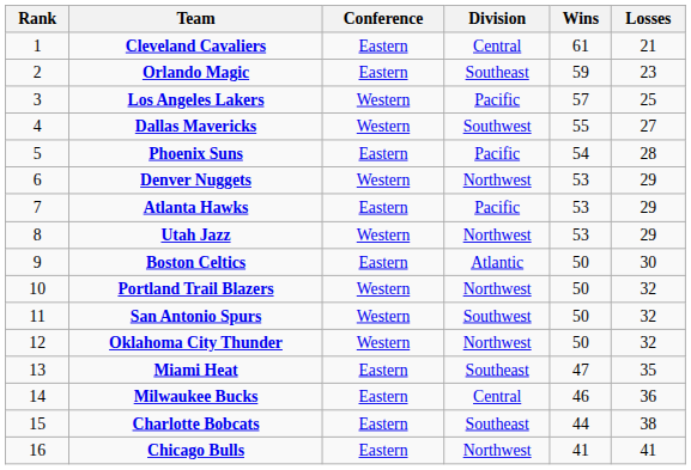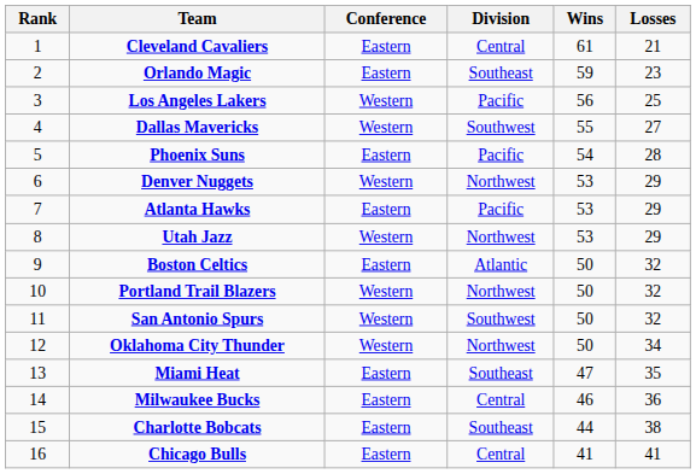Los Angeles Lakers | Wins: 57 -> 56
Boston Celtics | Losses: 30 -> 32
Oklahoma City Thunder | Losses: 32 -> 34
Chicago Bulls | Division: Northwest -> Central
